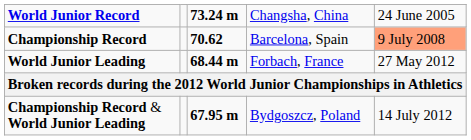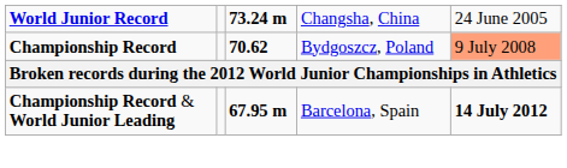Championship Record | column 4: Barcelona, Spain -> Bydgoszcz, Poland
- row: World Junior Leading | 68.44 m | Forbach, France | 27 May 2012
Championship Record & World Junior Leading | column 4: Bydgoszcz, Poland -> Barcelona, Spain
Championship Record & World Junior Leading | column 5: normal -> bold
